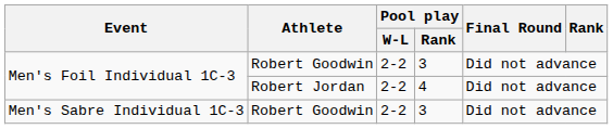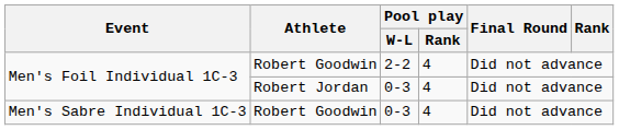Men's Foil Individual 1C-3 / Robert Goodwin | Pool play / Rank: 3 -> 4
Men's Foil Individual 1C-3 / Robert Jordan | Pool play / W-L: 2-2 -> 0-3
Men's Sabre Individual 1C-3 | Pool play / W-L: 2-2 -> 0-3
Men's Sabre Individual 1C-3 | Pool play / Rank: 3 -> 4
